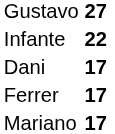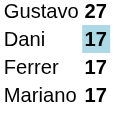- row: Infante | 22
Dani | column 2: no background -> lightblue background
